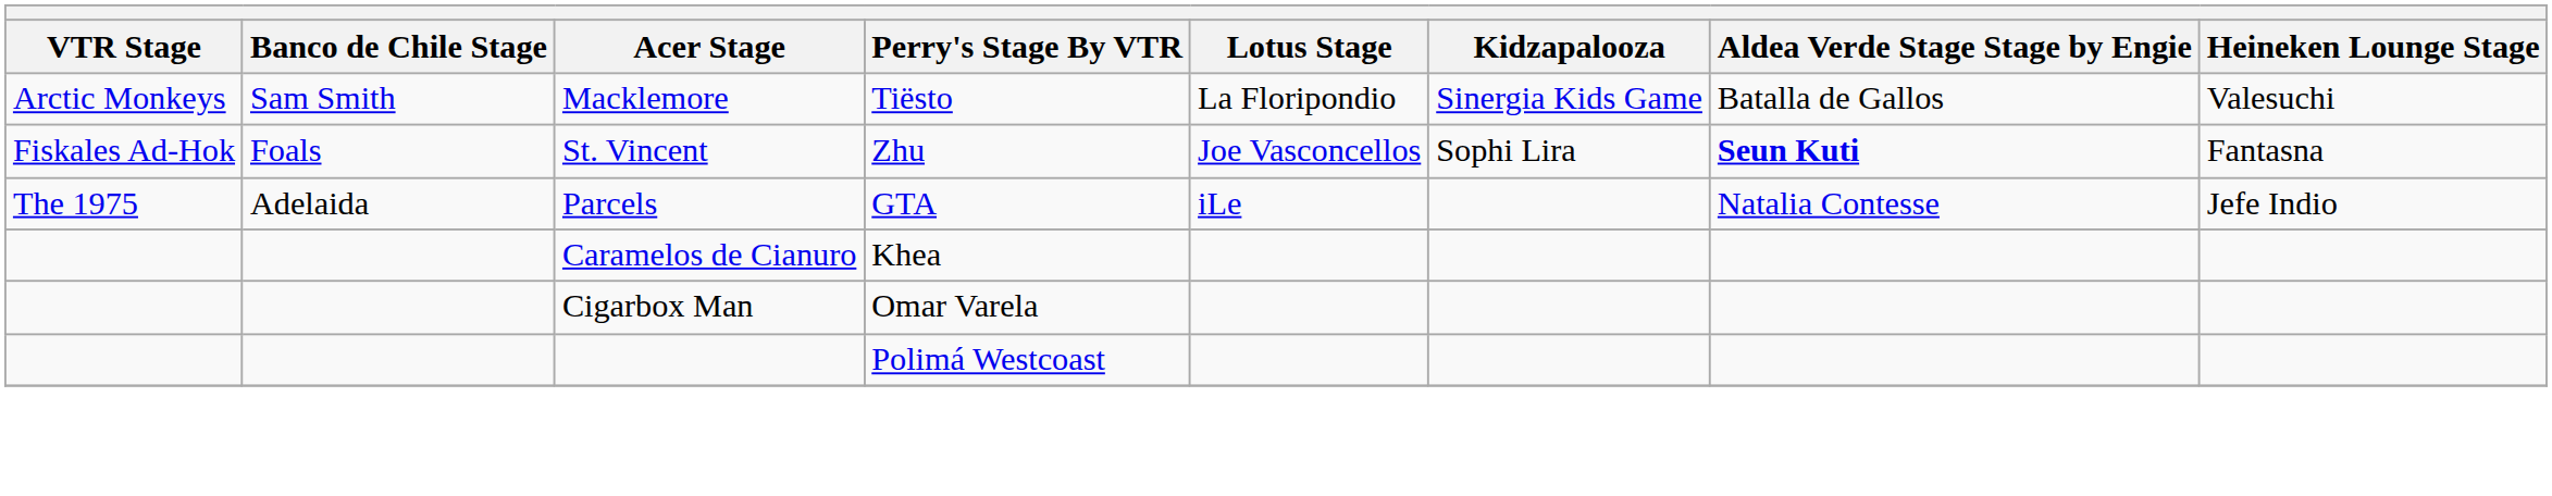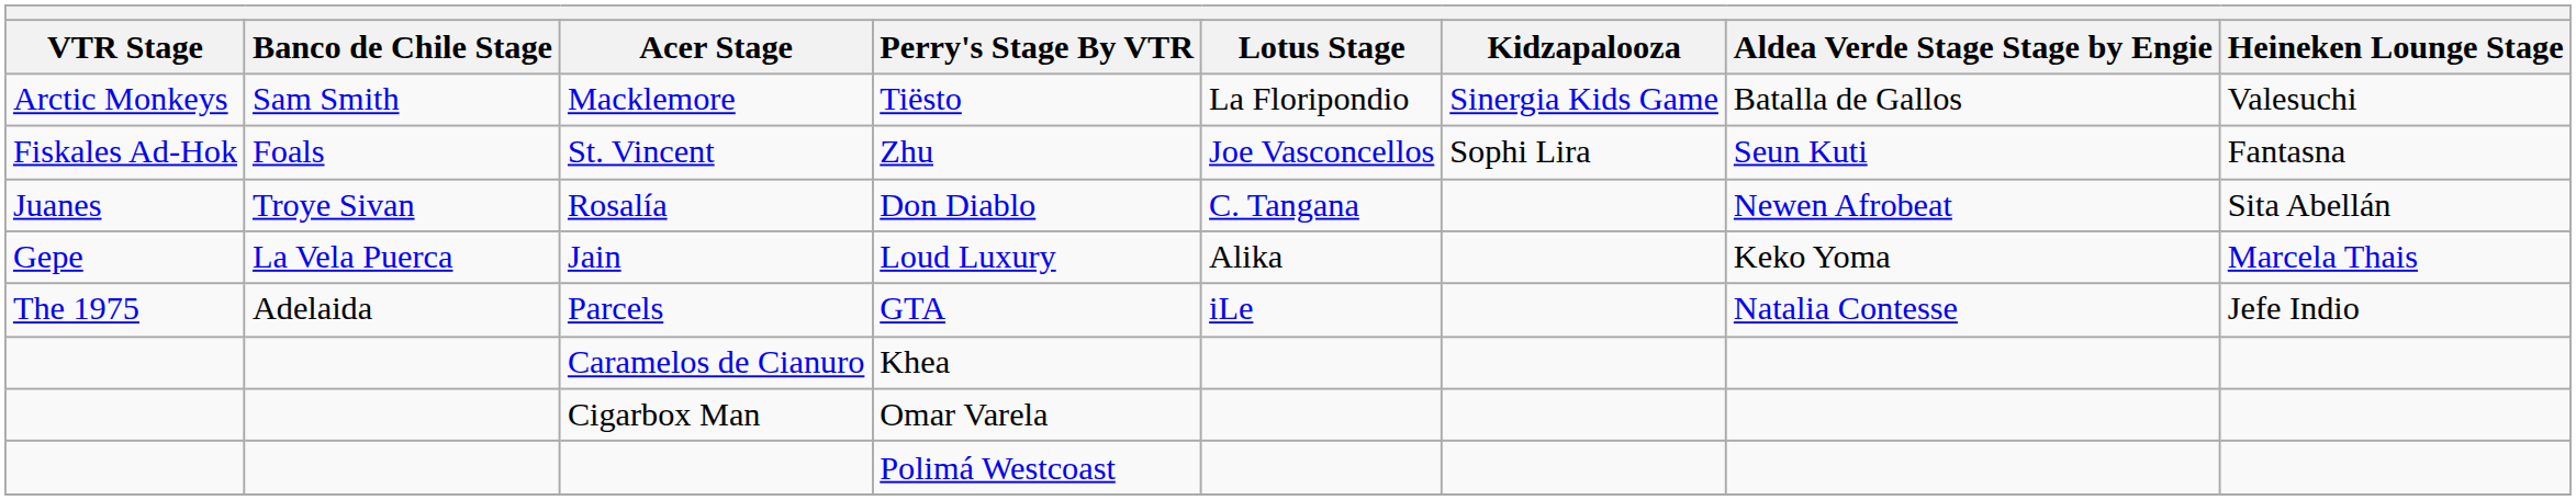St. Vincent | Aldea Verde Stage Stage by Engie: bold -> normal
+ row: Juanes | Troye Sivan | Rosalía | Don Diablo | C. Tangana | Newen Afrobeat | Sita Abellán
+ row: Gepe | La Vela Puerca | Jain | Loud Luxury | Alika | Keko Yoma | Marcela Thais
